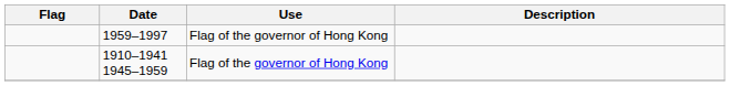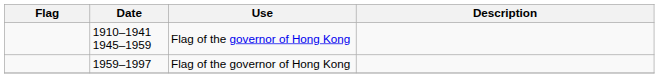rows swapped: 1910–1941 1945–1959 <-> 1959–1997
